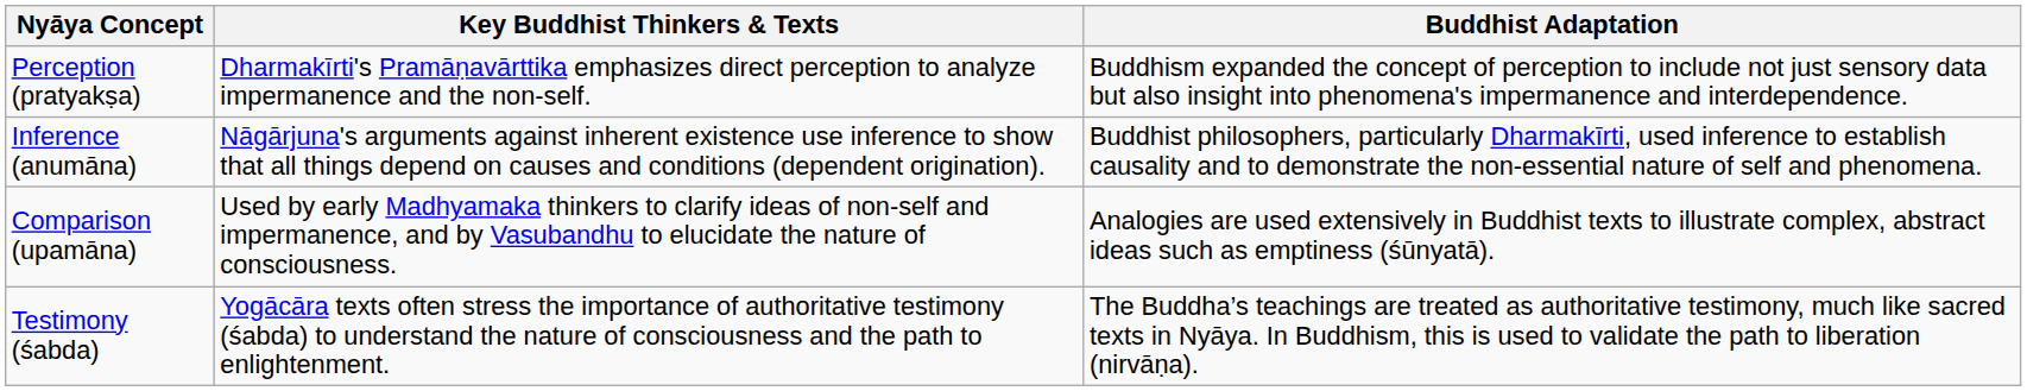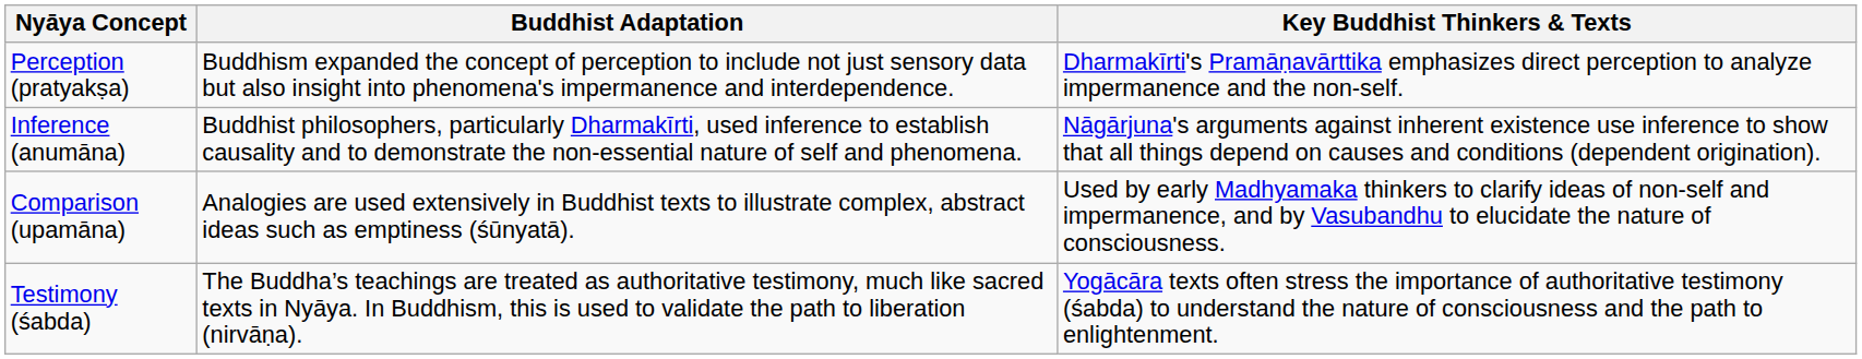columns swapped: Buddhist Adaptation <-> Key Buddhist Thinkers & Texts
